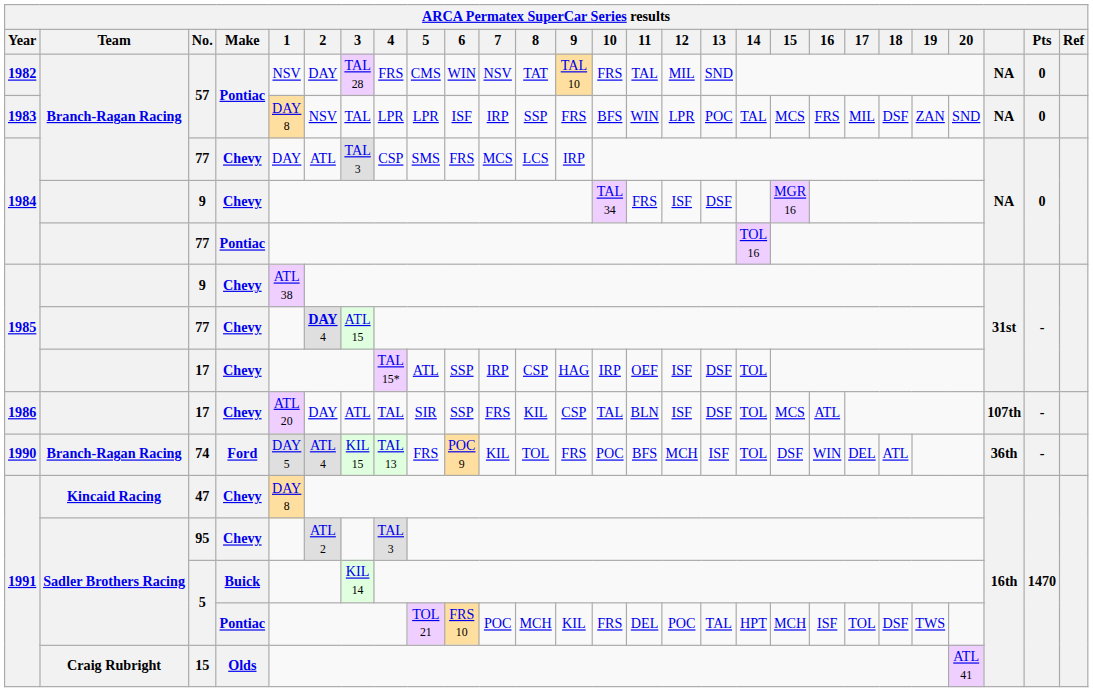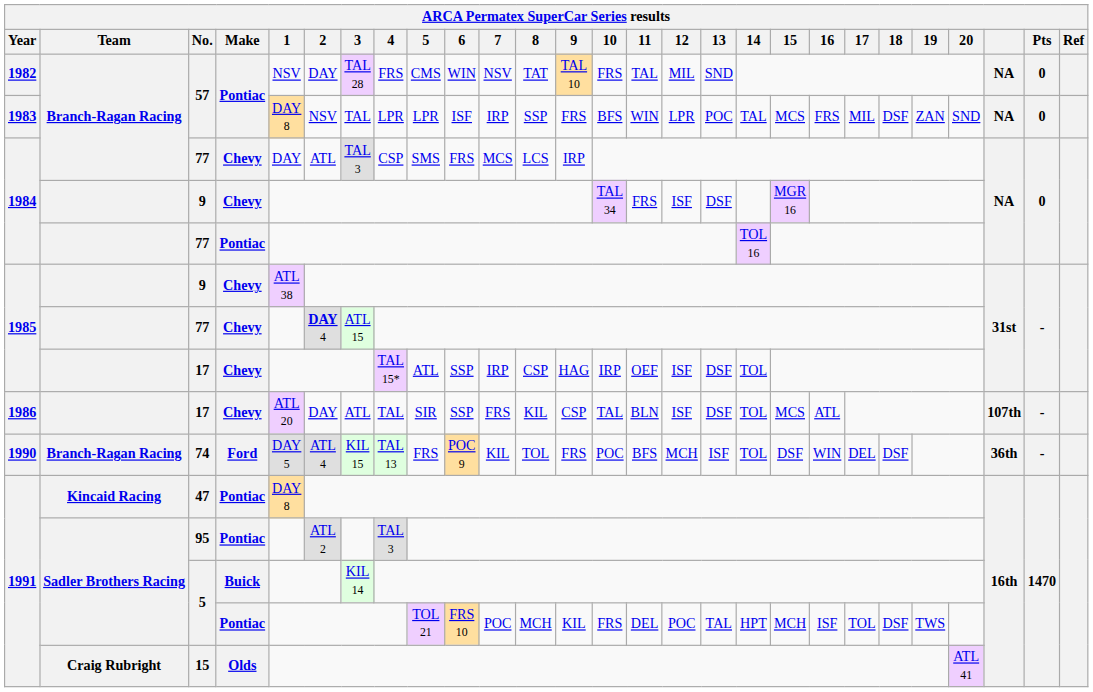74 | 18: ATL -> DSF
47 | Make: Chevy -> Pontiac
95 | Make: Chevy -> Pontiac
